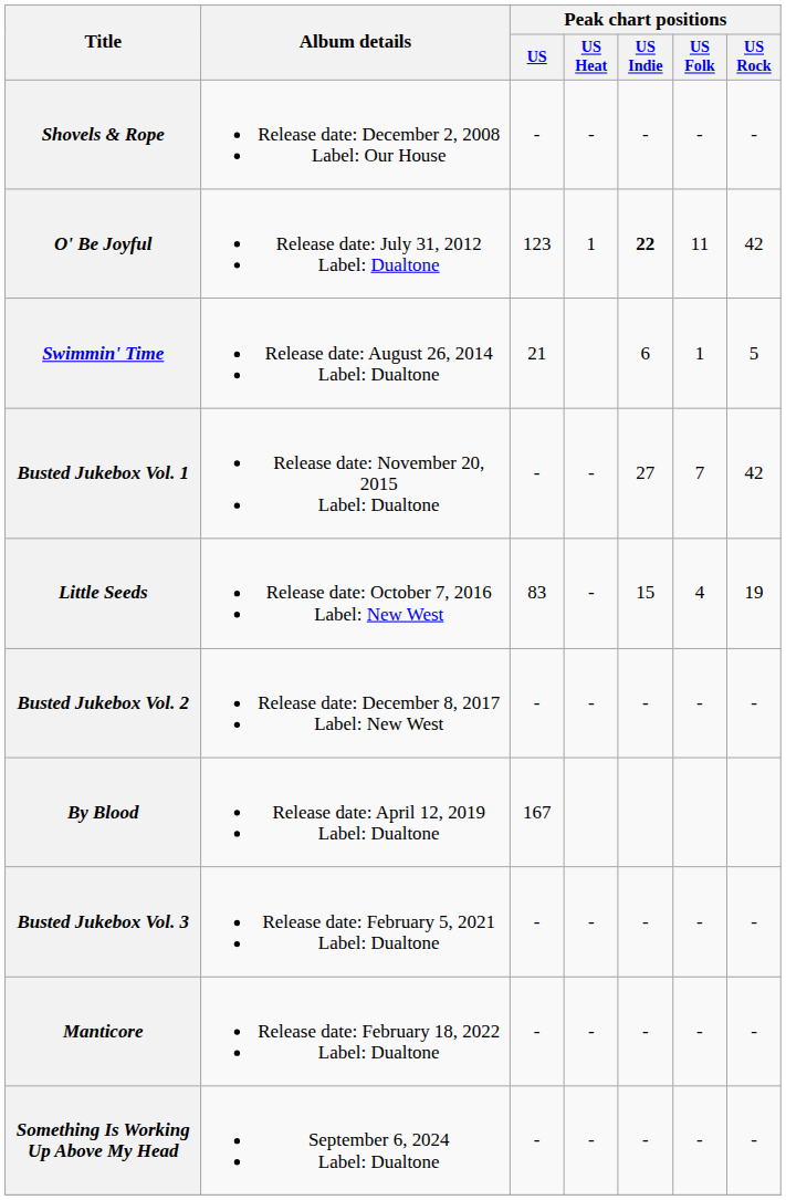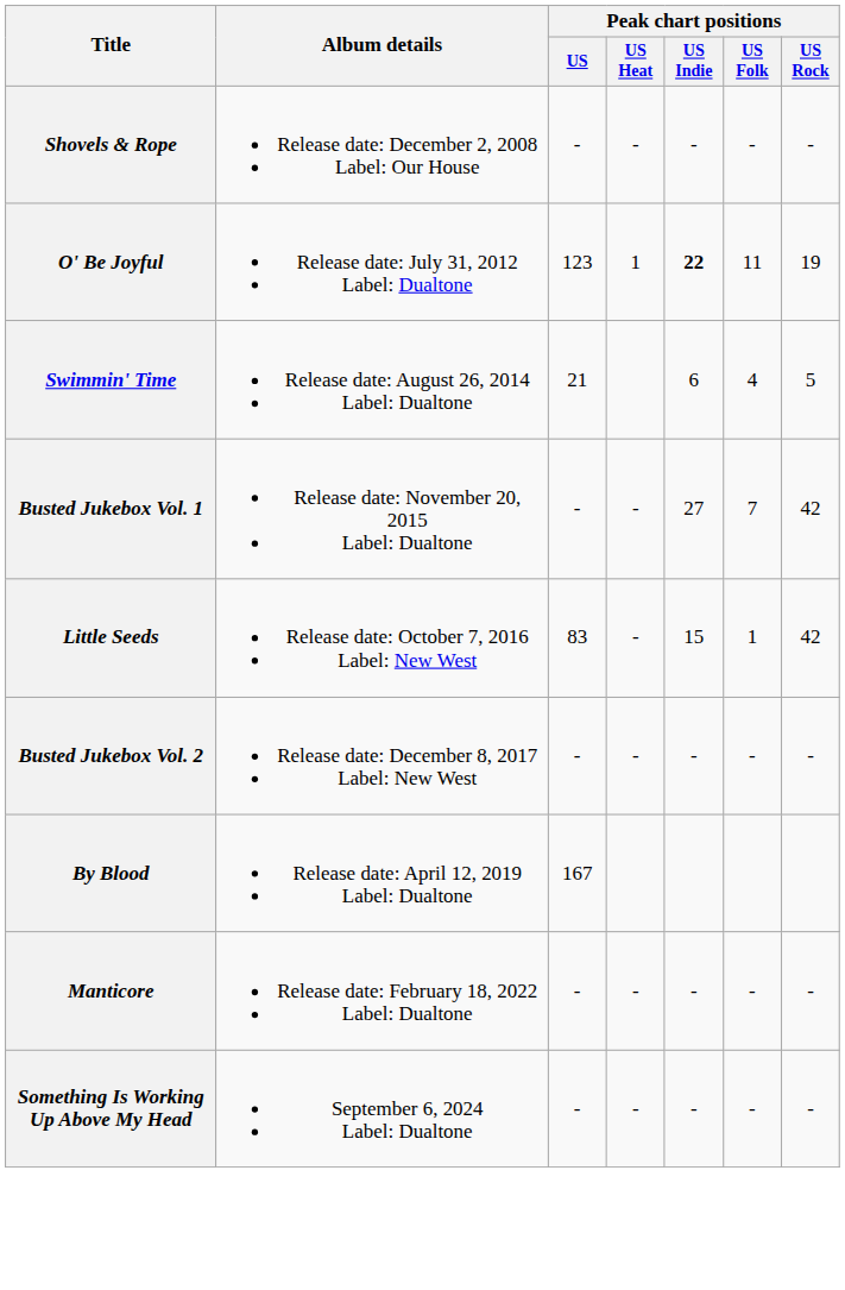O' Be Joyful | Peak chart positions / US Rock: 42 -> 19
Swimmin' Time | Peak chart positions / US Folk: 1 -> 4
Little Seeds | Peak chart positions / US Folk: 4 -> 1
Little Seeds | Peak chart positions / US Rock: 19 -> 42
- row: Busted Jukebox Vol. 3 | Release date: February 5, 2021 Label: Dualtone | - | - | - | - | -
